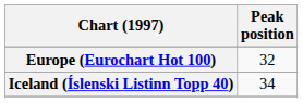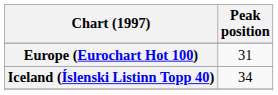Europe (Eurochart Hot 100) | Peak position: 32 -> 31
